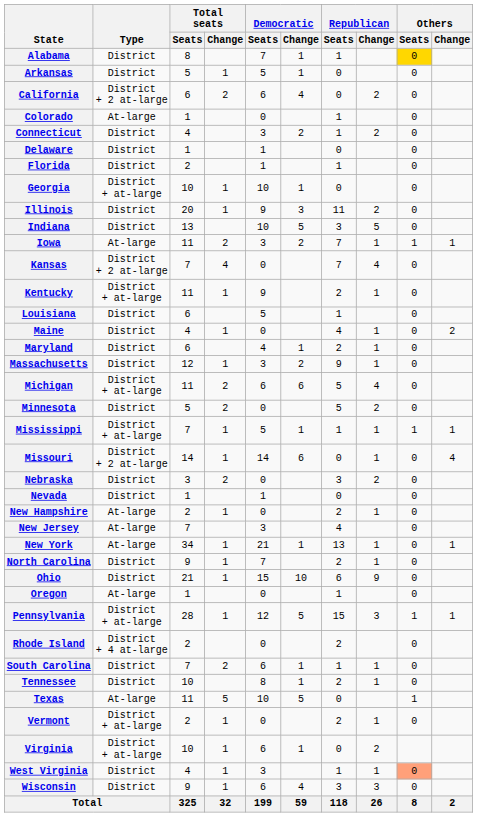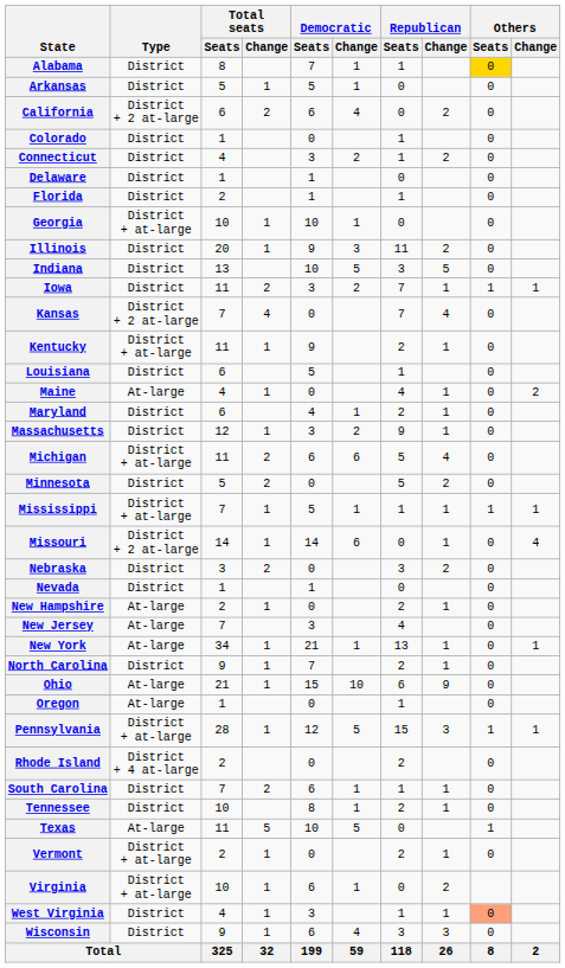Colorado | Type: At-large -> District
Iowa | Type: At-large -> District
Maine | Type: District -> At-large
Ohio | Type: District -> At-large
